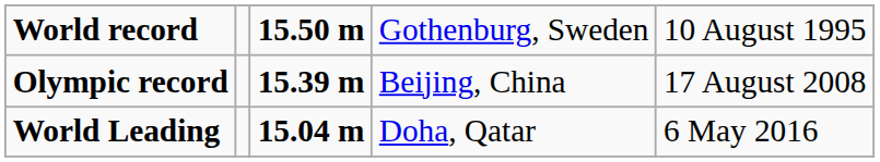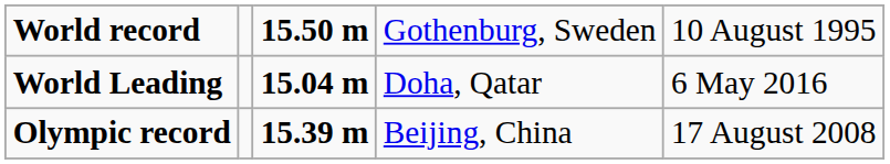rows swapped: Olympic record <-> World Leading
